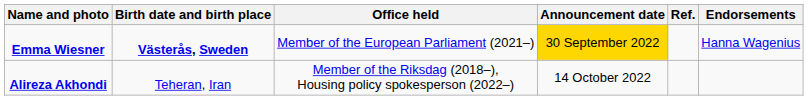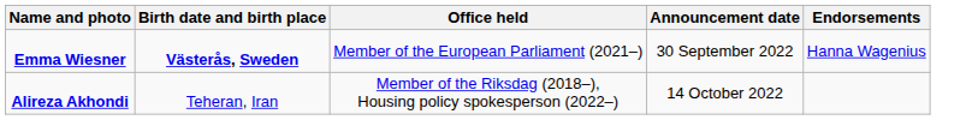- column: Ref.
Emma Wiesner | Announcement date: gold background -> no background
